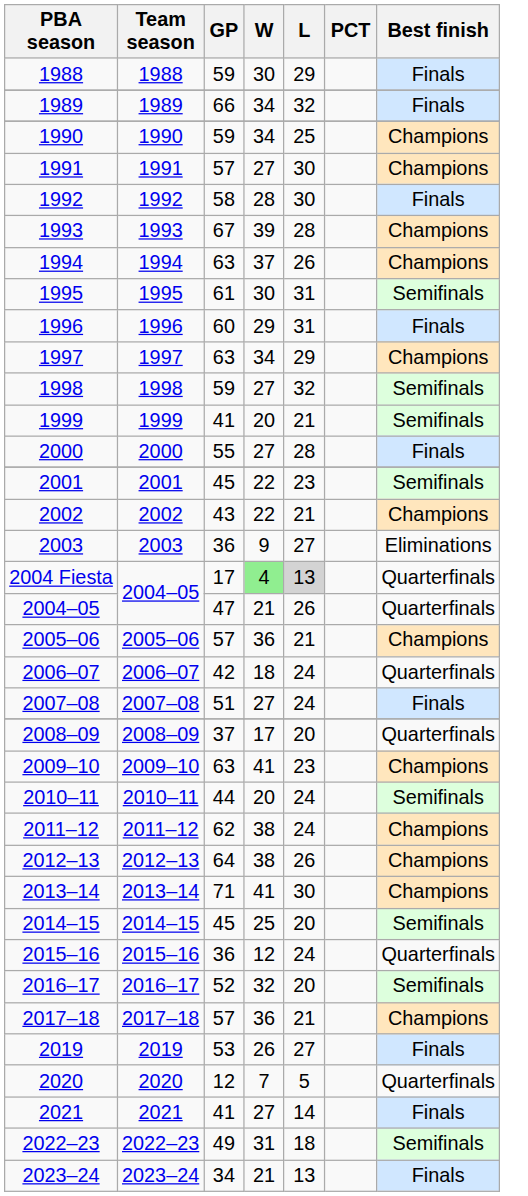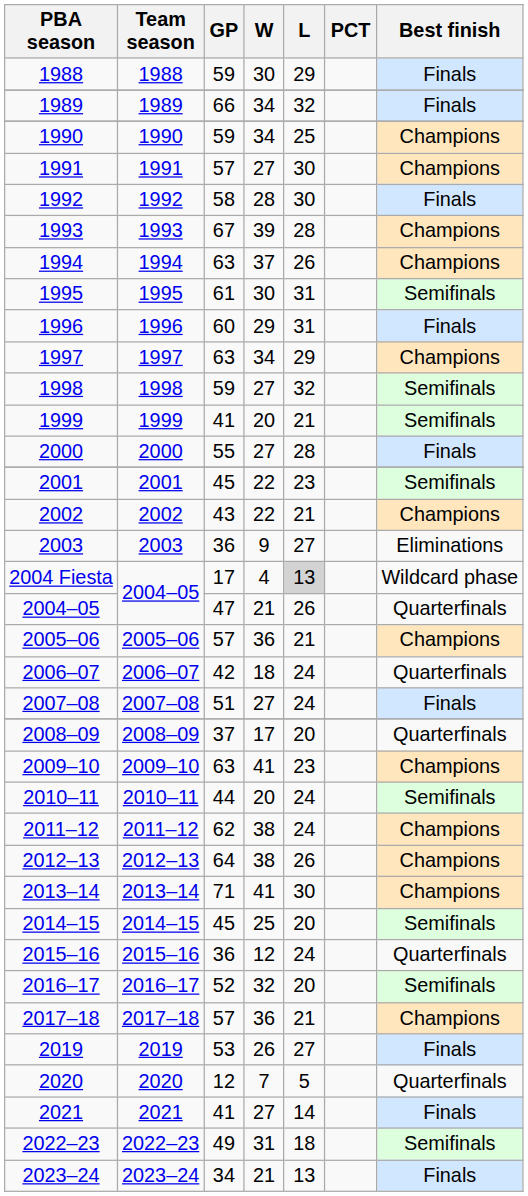2004 Fiesta | W: lightgreen background -> no background
2004 Fiesta | Best finish: Quarterfinals -> Wildcard phase
